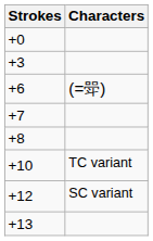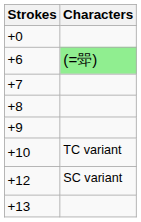- row: +3
+6 | Characters: no background -> lightgreen background
+ row: +9
